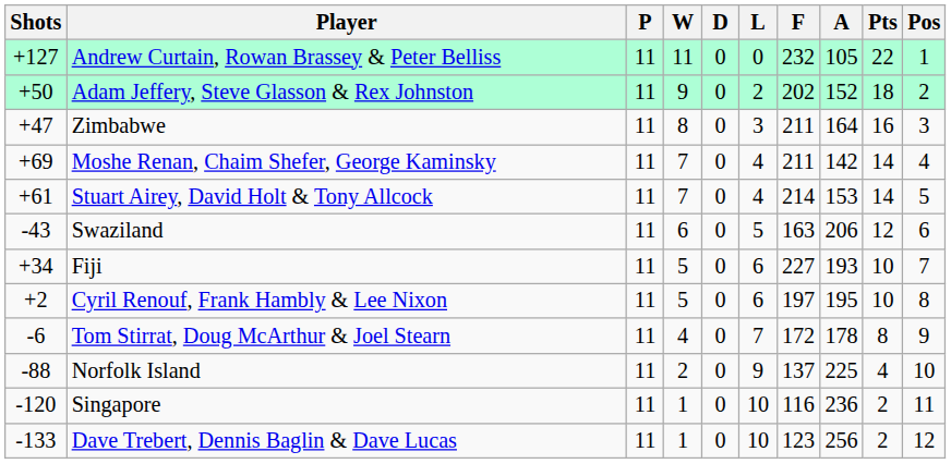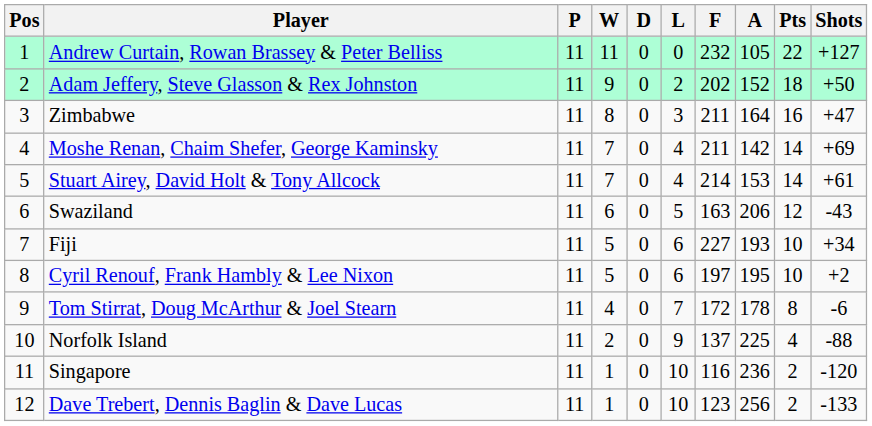columns swapped: Pos <-> Shots
